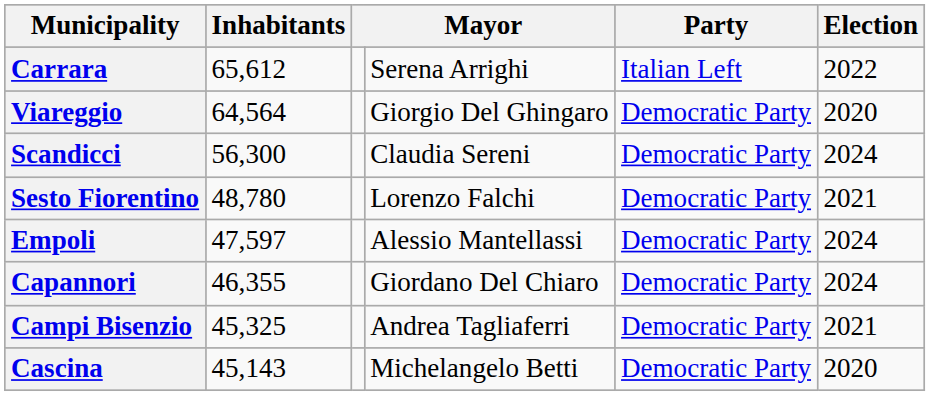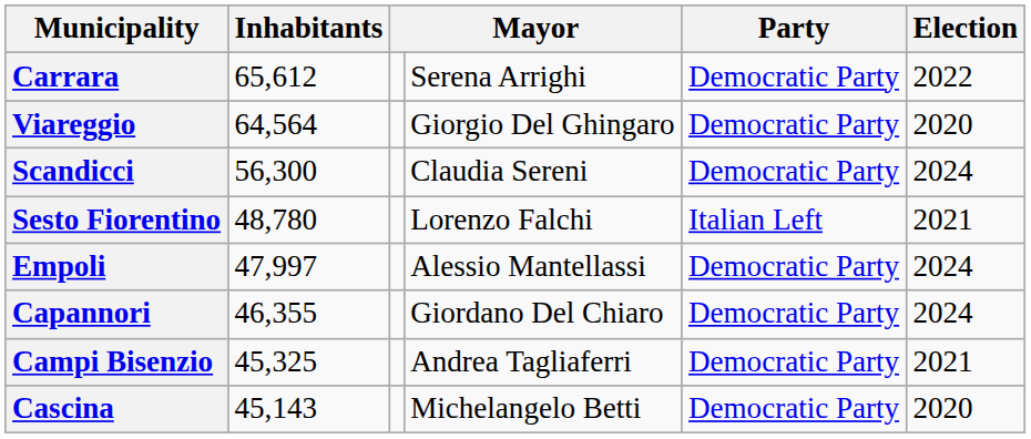Carrara | Party: Italian Left -> Democratic Party
Sesto Fiorentino | Party: Democratic Party -> Italian Left
Empoli | Inhabitants: 47,597 -> 47,997
